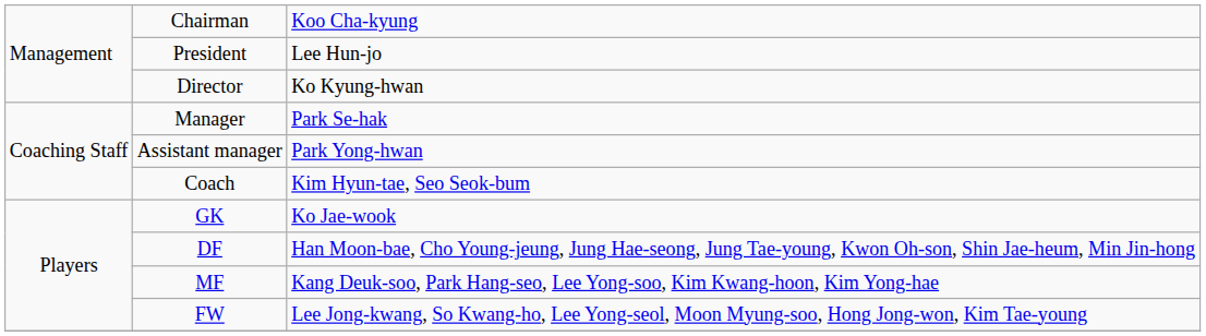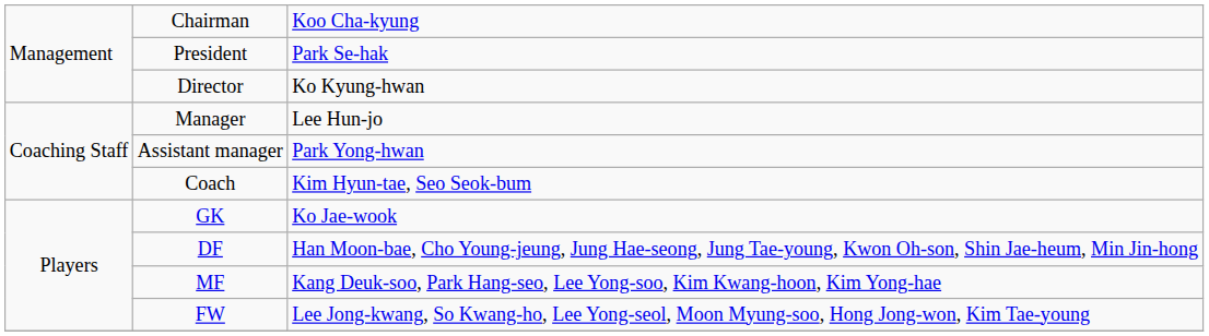President | column 3: Lee Hun-jo -> Park Se-hak
Manager | column 3: Park Se-hak -> Lee Hun-jo
